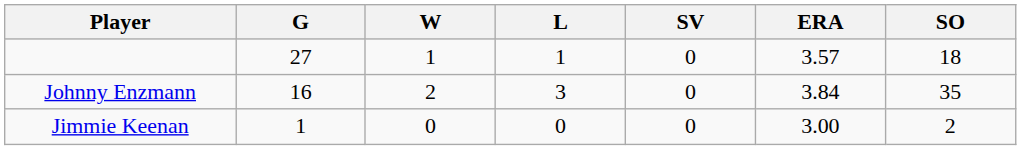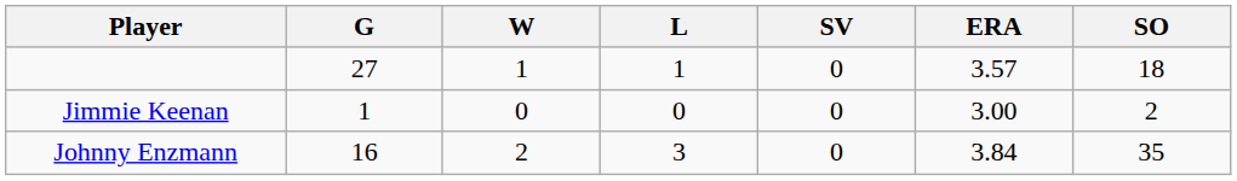rows swapped: Johnny Enzmann <-> Jimmie Keenan
